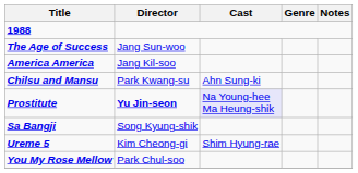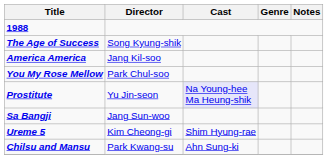The Age of Success | Director: Jang Sun-woo -> Song Kyung-shik
rows swapped: Chilsu and Mansu <-> You My Rose Mellow
Prostitute | Director: bold -> normal
Sa Bangji | Director: Song Kyung-shik -> Jang Sun-woo
